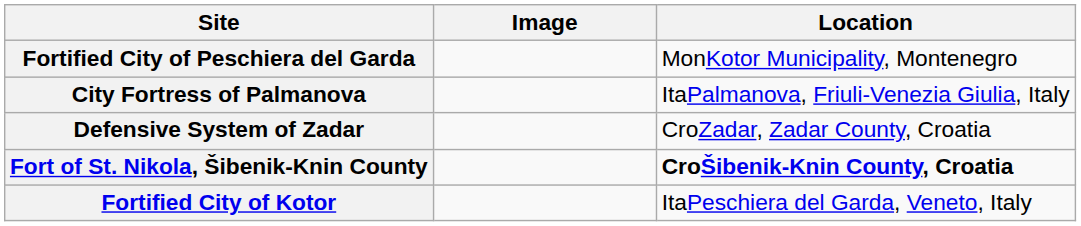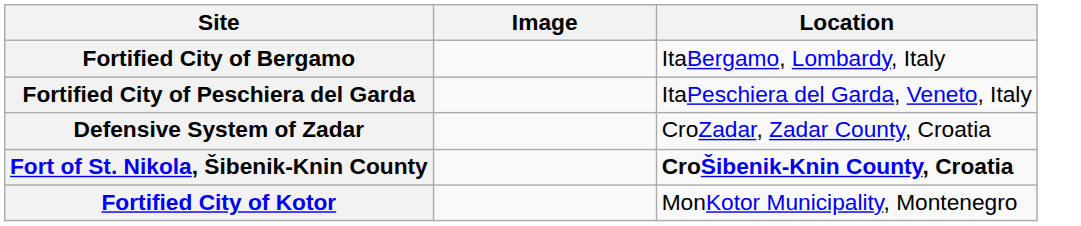+ row: Fortified City of Bergamo | ItaBergamo, Lombardy, Italy
Fortified City of Peschiera del Garda | Location: MonKotor Municipality, Montenegro -> ItaPeschiera del Garda, Veneto, Italy
- row: City Fortress of Palmanova | ItaPalmanova, Friuli-Venezia Giulia, Italy
Fortified City of Kotor | Location: ItaPeschiera del Garda, Veneto, Italy -> MonKotor Municipality, Montenegro
